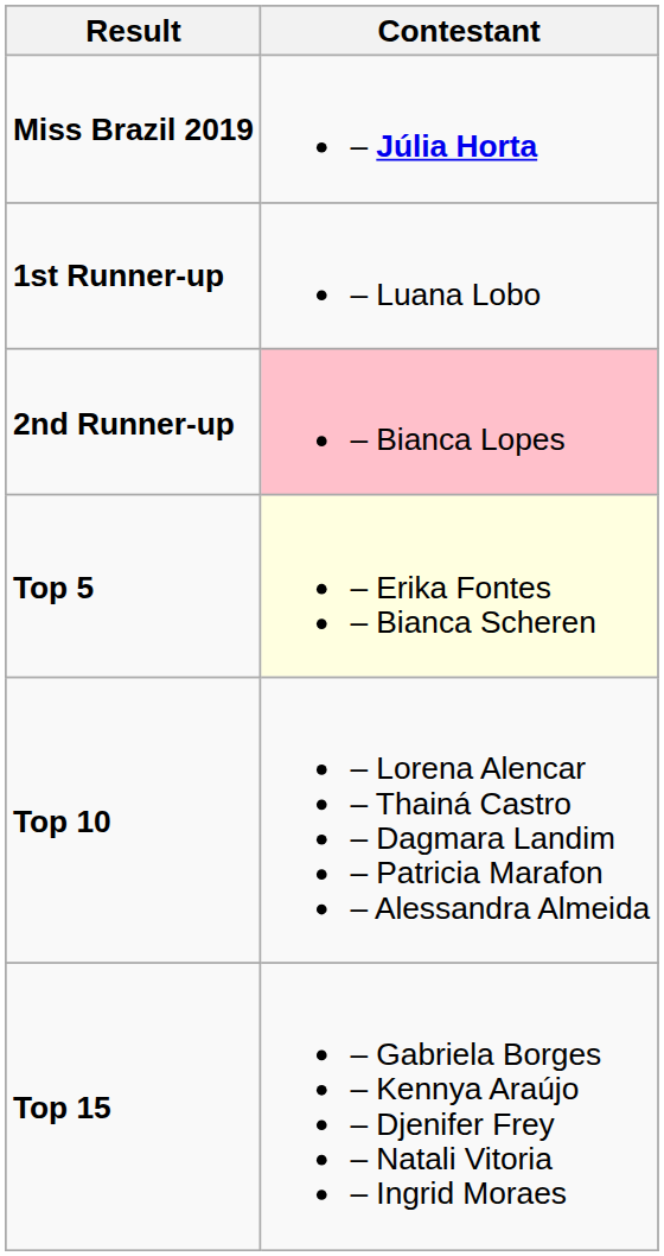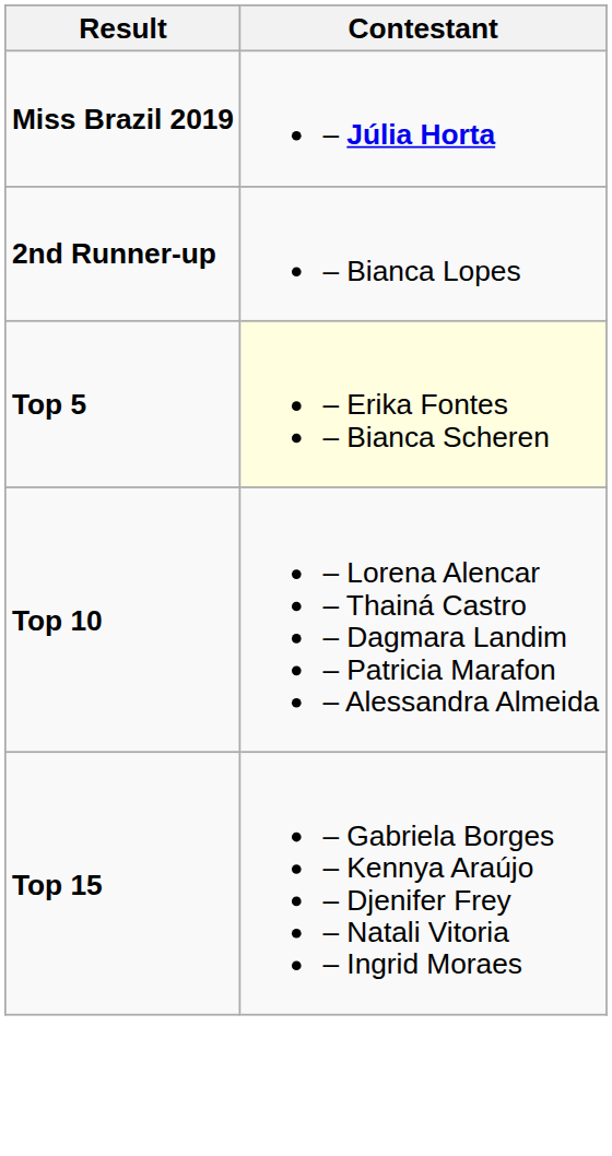- row: 1st Runner-up | – Luana Lobo
2nd Runner-up | Contestant: pink background -> no background
